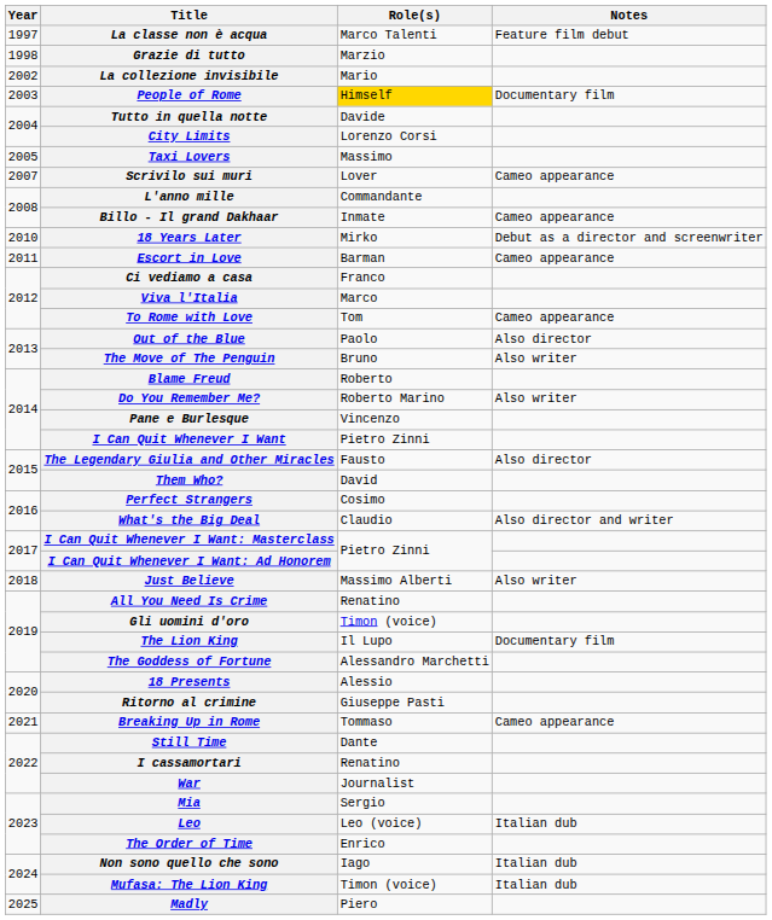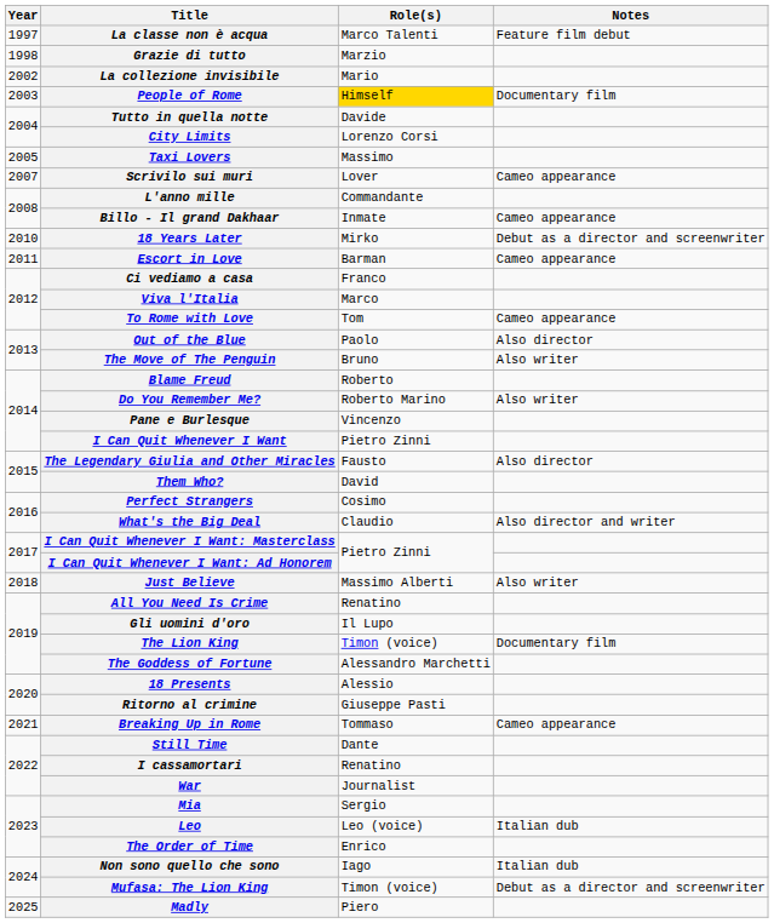Gli uomini d'oro | Role(s): Timon (voice) -> Il Lupo
The Lion King | Role(s): Il Lupo -> Timon (voice)
Mufasa: The Lion King | Notes: Italian dub -> Debut as a director and screenwriter
